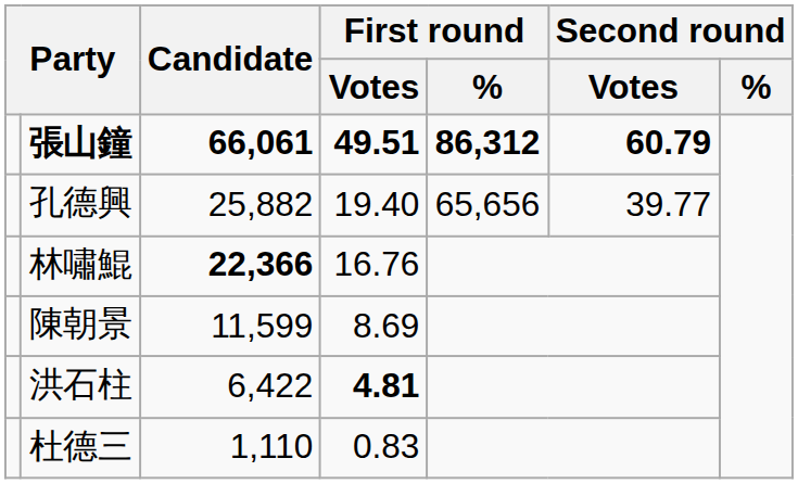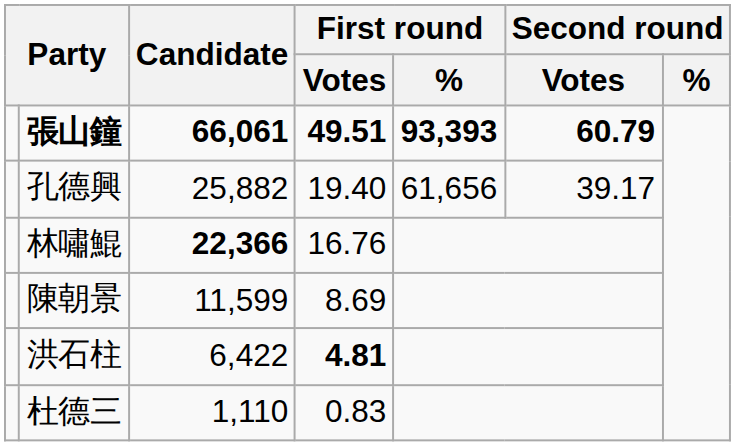張山鐘 | First round / %: 86,312 -> 93,393
孔德興 | First round / %: 65,656 -> 61,656
孔德興 | Second round / Votes: 39.77 -> 39.17
